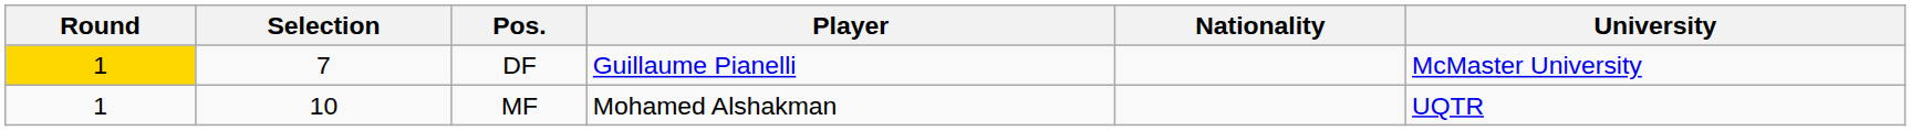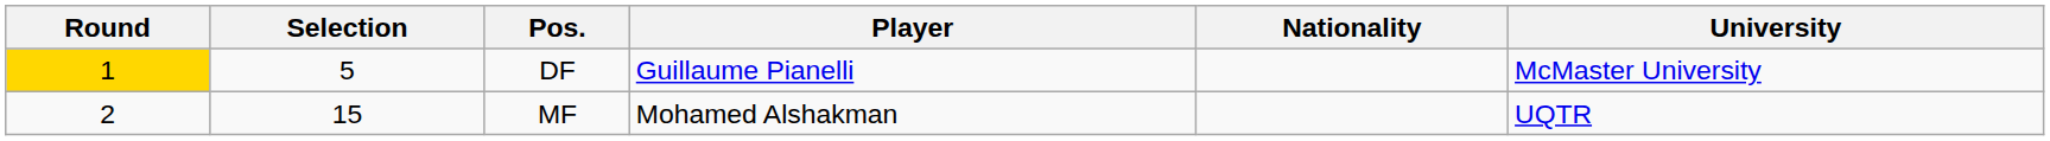DF | Selection: 7 -> 5
MF | Round: 1 -> 2
MF | Selection: 10 -> 15
